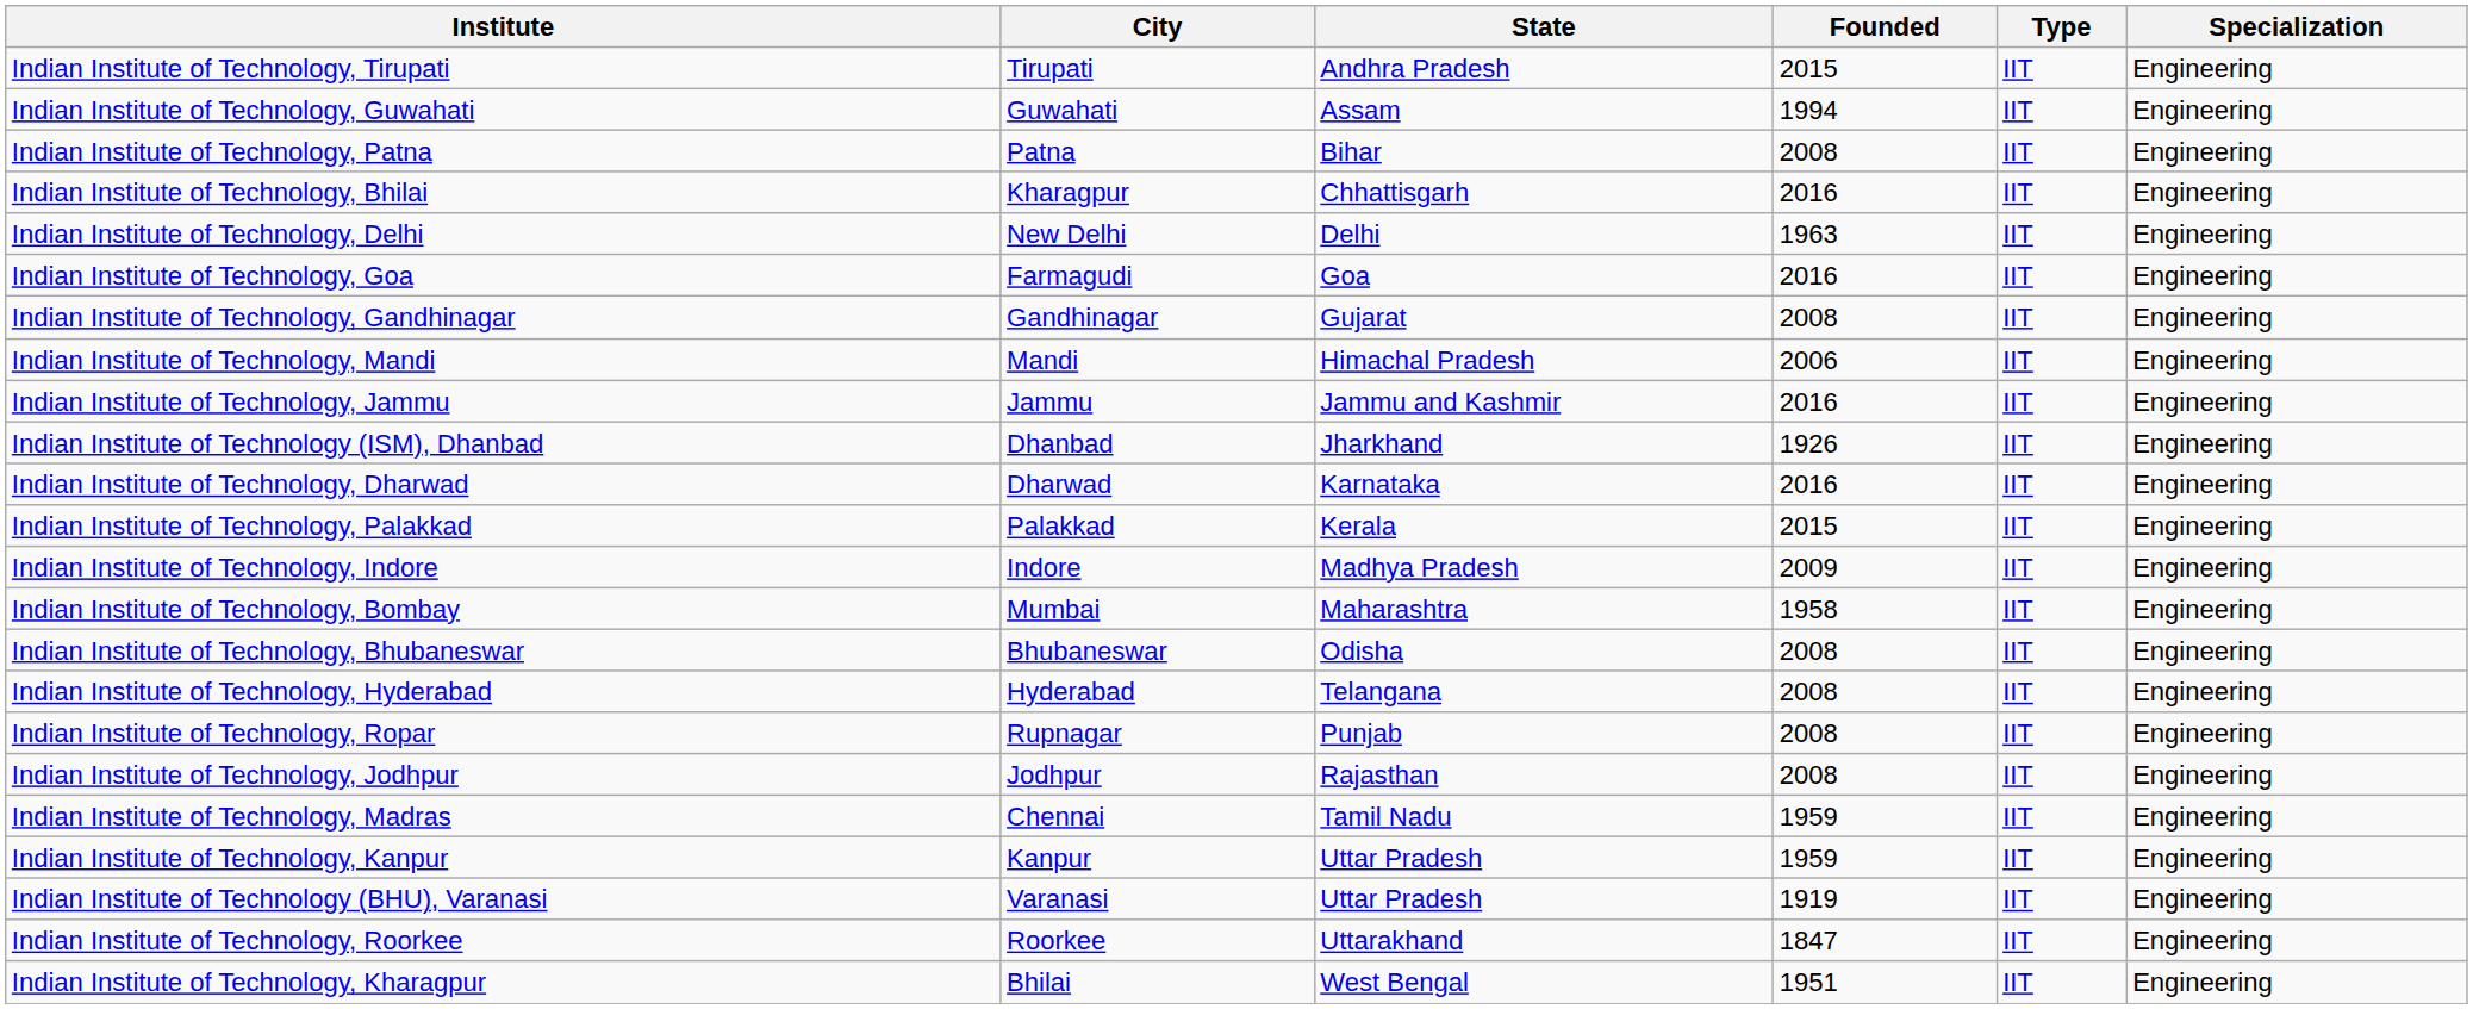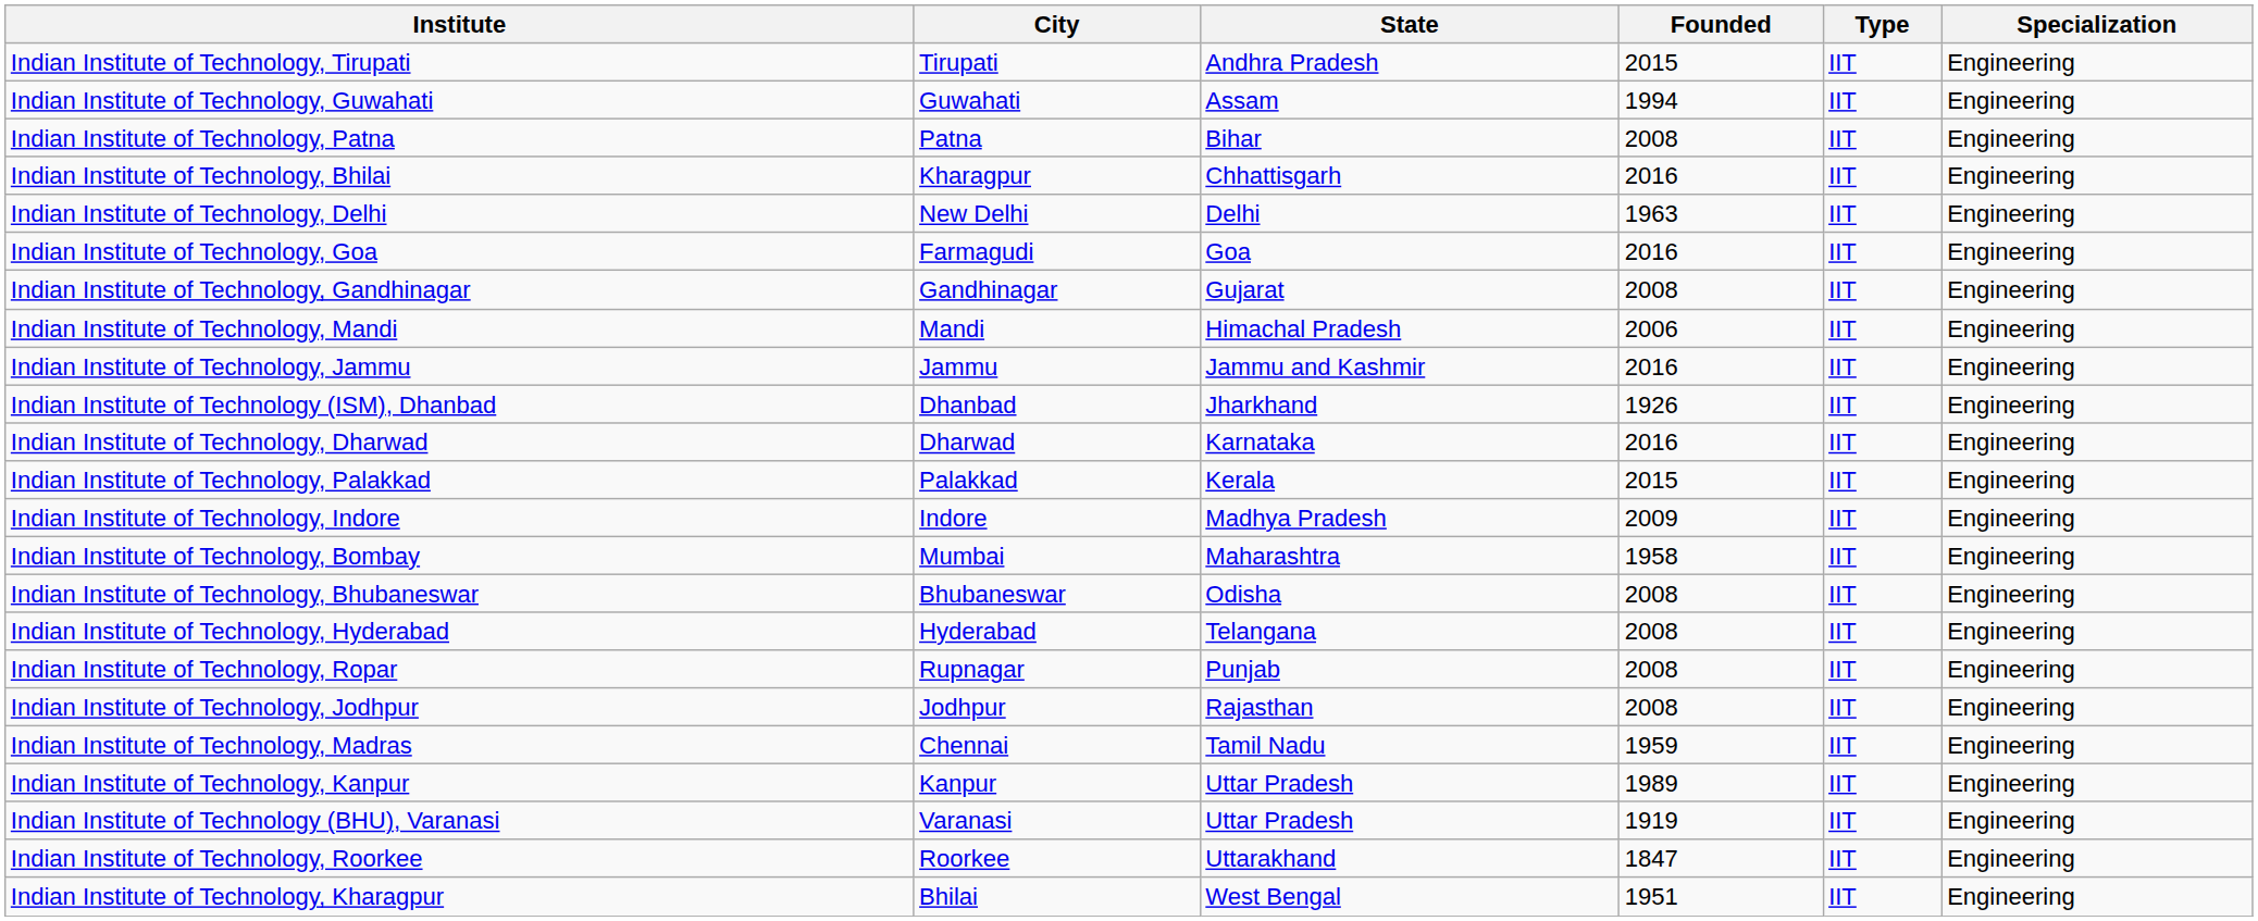Indian Institute of Technology, Kanpur | Founded: 1959 -> 1989
